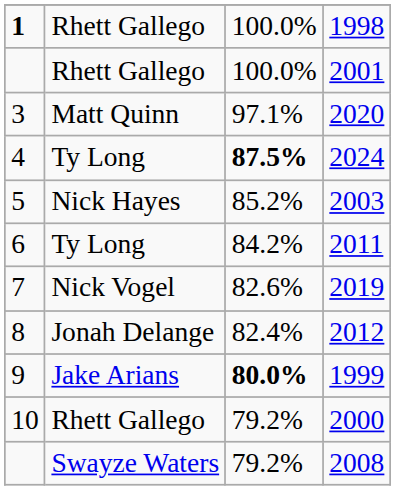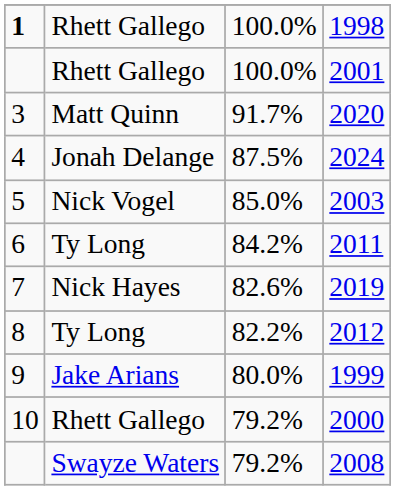2020 | column 3: 97.1% -> 91.7%
2024 | column 2: Ty Long -> Jonah Delange
2024 | column 3: bold -> normal
2003 | column 2: Nick Hayes -> Nick Vogel
2003 | column 3: 85.2% -> 85.0%
2019 | column 2: Nick Vogel -> Nick Hayes
2012 | column 2: Jonah Delange -> Ty Long
2012 | column 3: 82.4% -> 82.2%
1999 | column 3: bold -> normal
